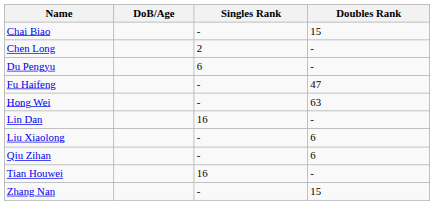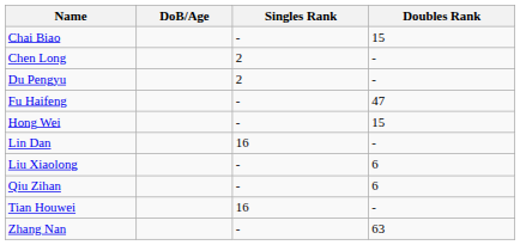Du Pengyu | Singles Rank: 6 -> 2
Hong Wei | Doubles Rank: 63 -> 15
Zhang Nan | Doubles Rank: 15 -> 63
